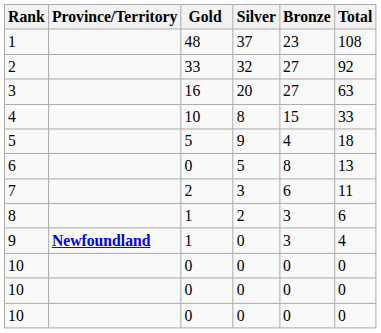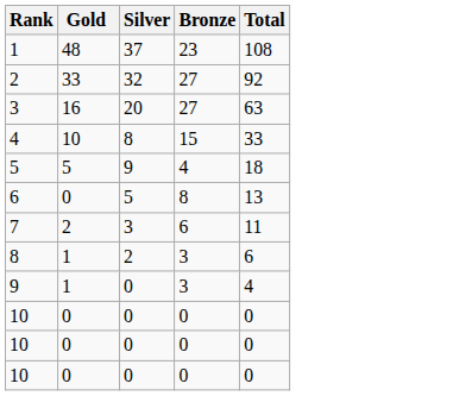- column: Province/Territory | Newfoundland
